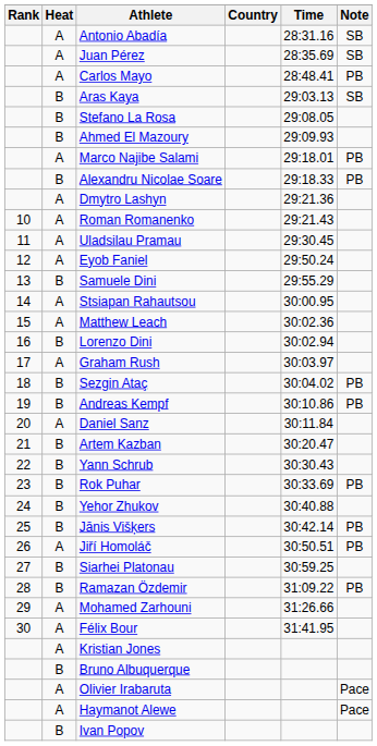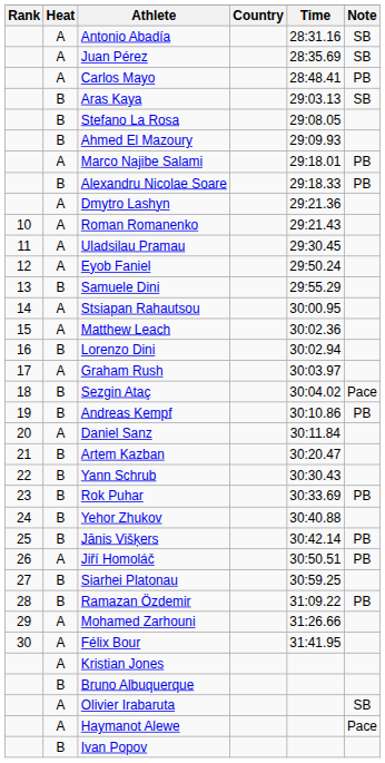Sezgin Ataç | Note: PB -> Pace
Olivier Irabaruta | Note: Pace -> SB
